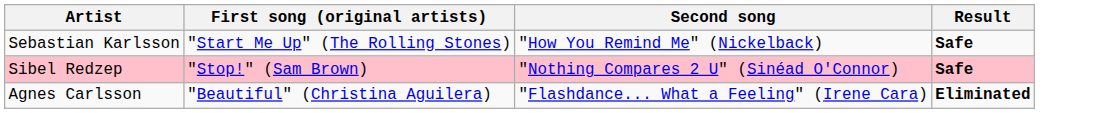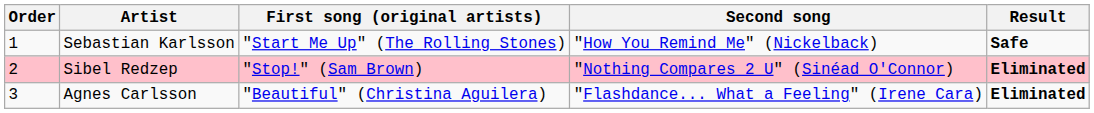+ column: Order | 1 | 2 | 3
Sibel Redzep | Result: Safe -> Eliminated
